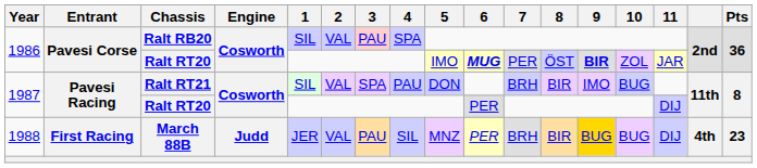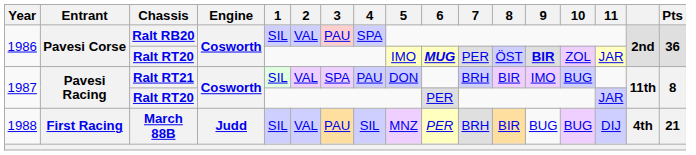1987 / Ralt RT20 | 11: DIJ -> JAR
March 88B | 1: JER -> SIL
March 88B | 9: gold background -> no background
March 88B | Pts: 23 -> 21
